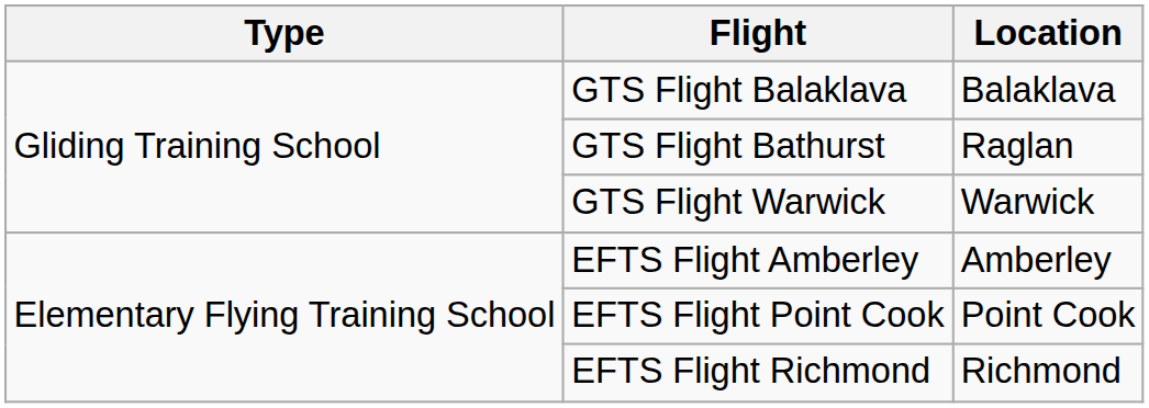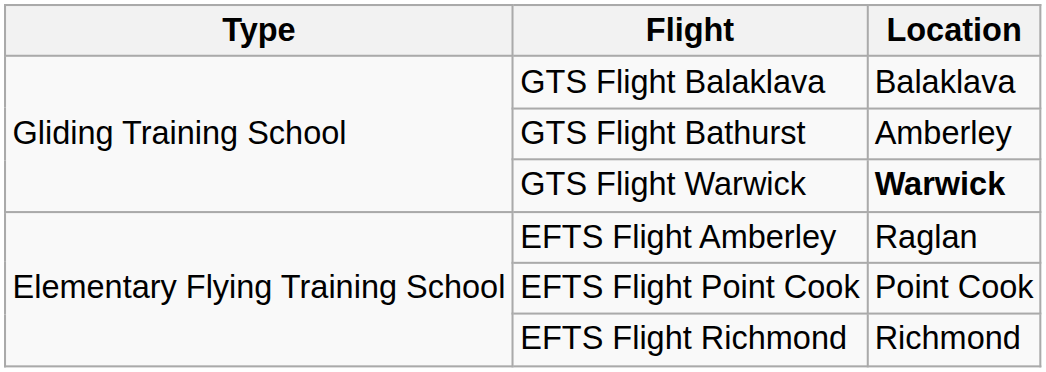GTS Flight Bathurst | Location: Raglan -> Amberley
GTS Flight Warwick | Location: normal -> bold
EFTS Flight Amberley | Location: Amberley -> Raglan
